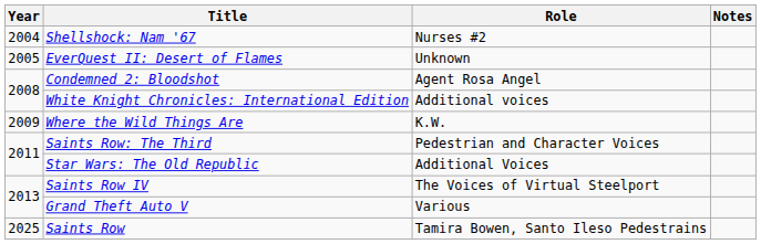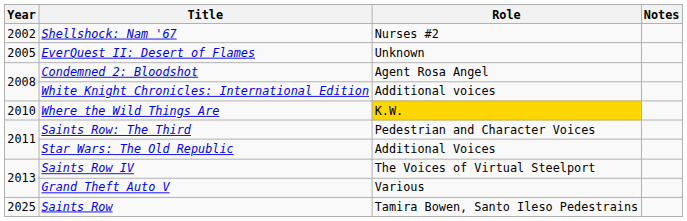Shellshock: Nam '67 | Year: 2004 -> 2002
Where the Wild Things Are | Year: 2009 -> 2010
Where the Wild Things Are | Role: no background -> gold background
